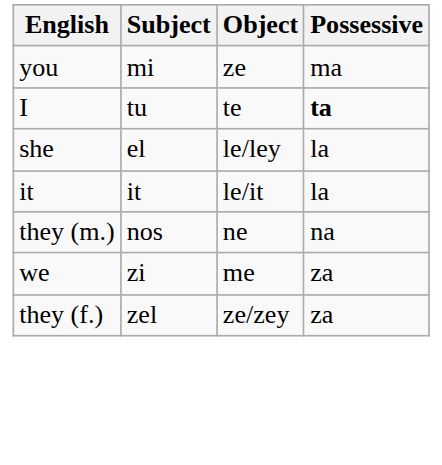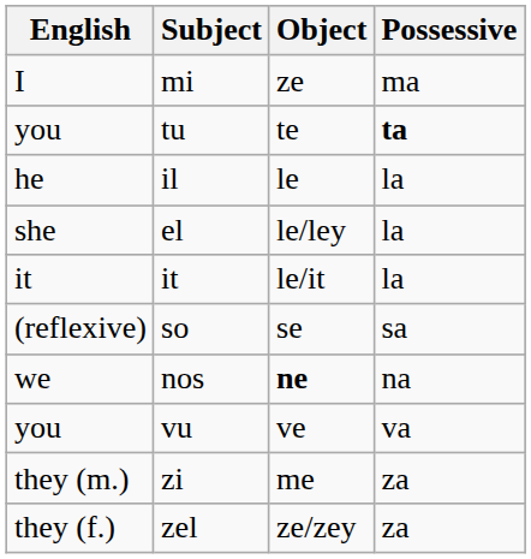mi | English: you -> I
tu | English: I -> you
+ row: he | il | le | la
+ row: (reflexive) | so | se | sa
nos | English: they (m.) -> we
nos | Object: normal -> bold
+ row: you | vu | ve | va
zi | English: we -> they (m.)
